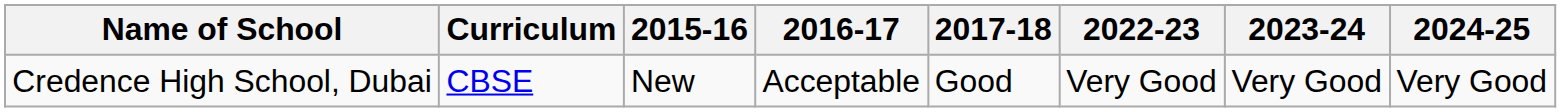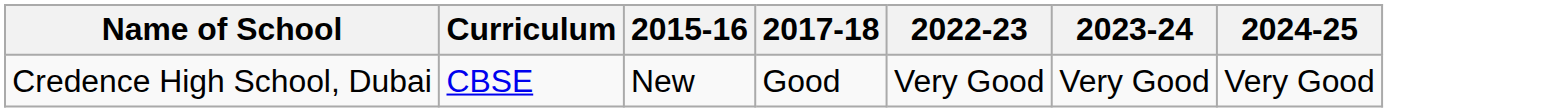- column: 2016-17 | Acceptable
